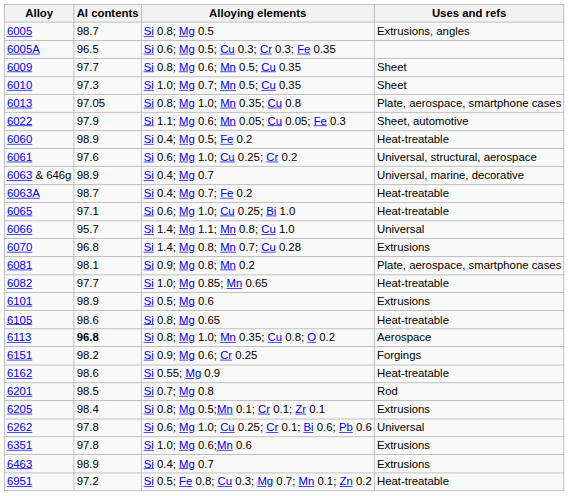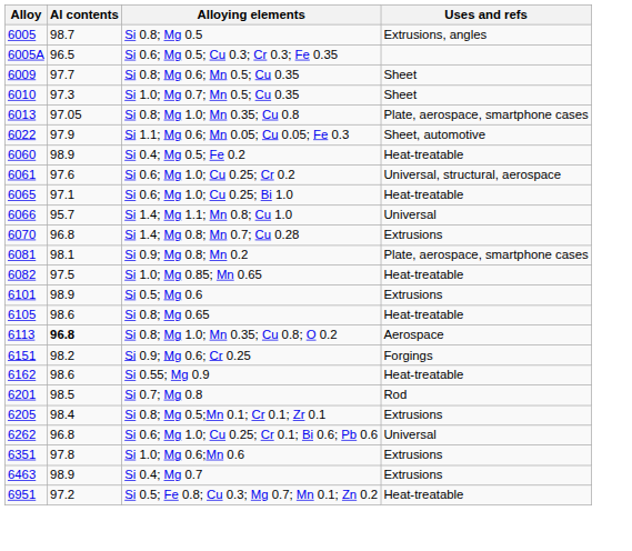- row: 6063 & 646g | 98.9 | Si 0.4; Mg 0.7 | Universal, marine, decorative
- row: 6063A | 98.7 | Si 0.4; Mg 0.7; Fe 0.2 | Heat-treatable
Si 1.0; Mg 0.85; Mn 0.65 | Al contents: 97.7 -> 97.5
Si 0.6; Mg 1.0; Cu 0.25; Cr 0.1; Bi 0.6; Pb 0.6 | Al contents: 97.8 -> 96.8
